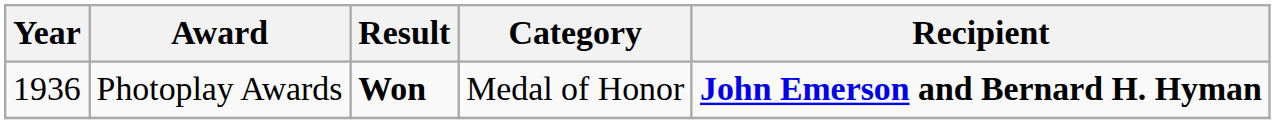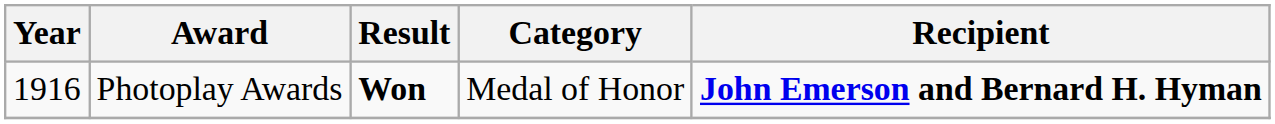Photoplay Awards | Year: 1936 -> 1916
